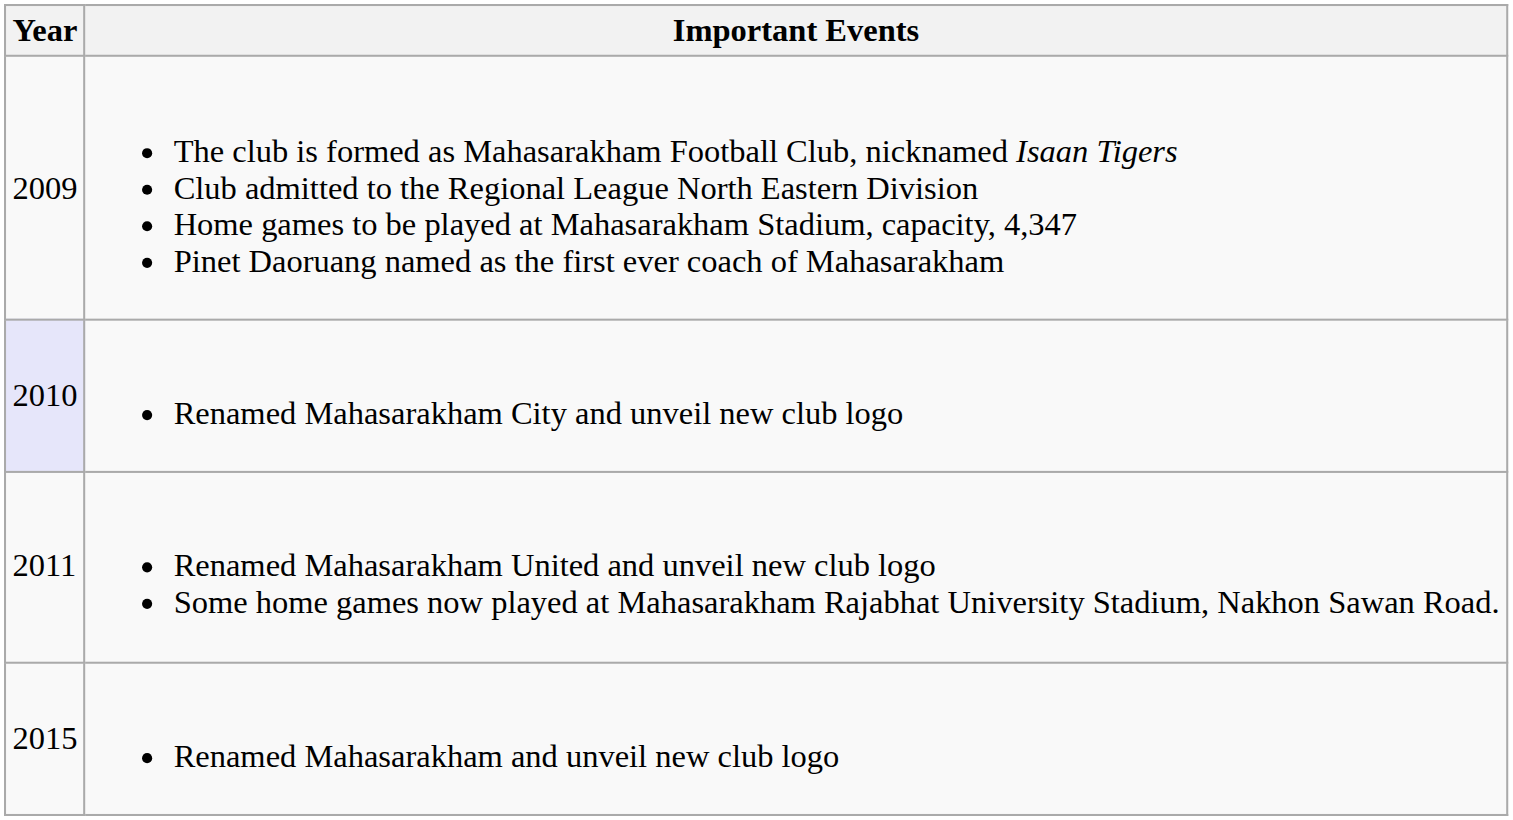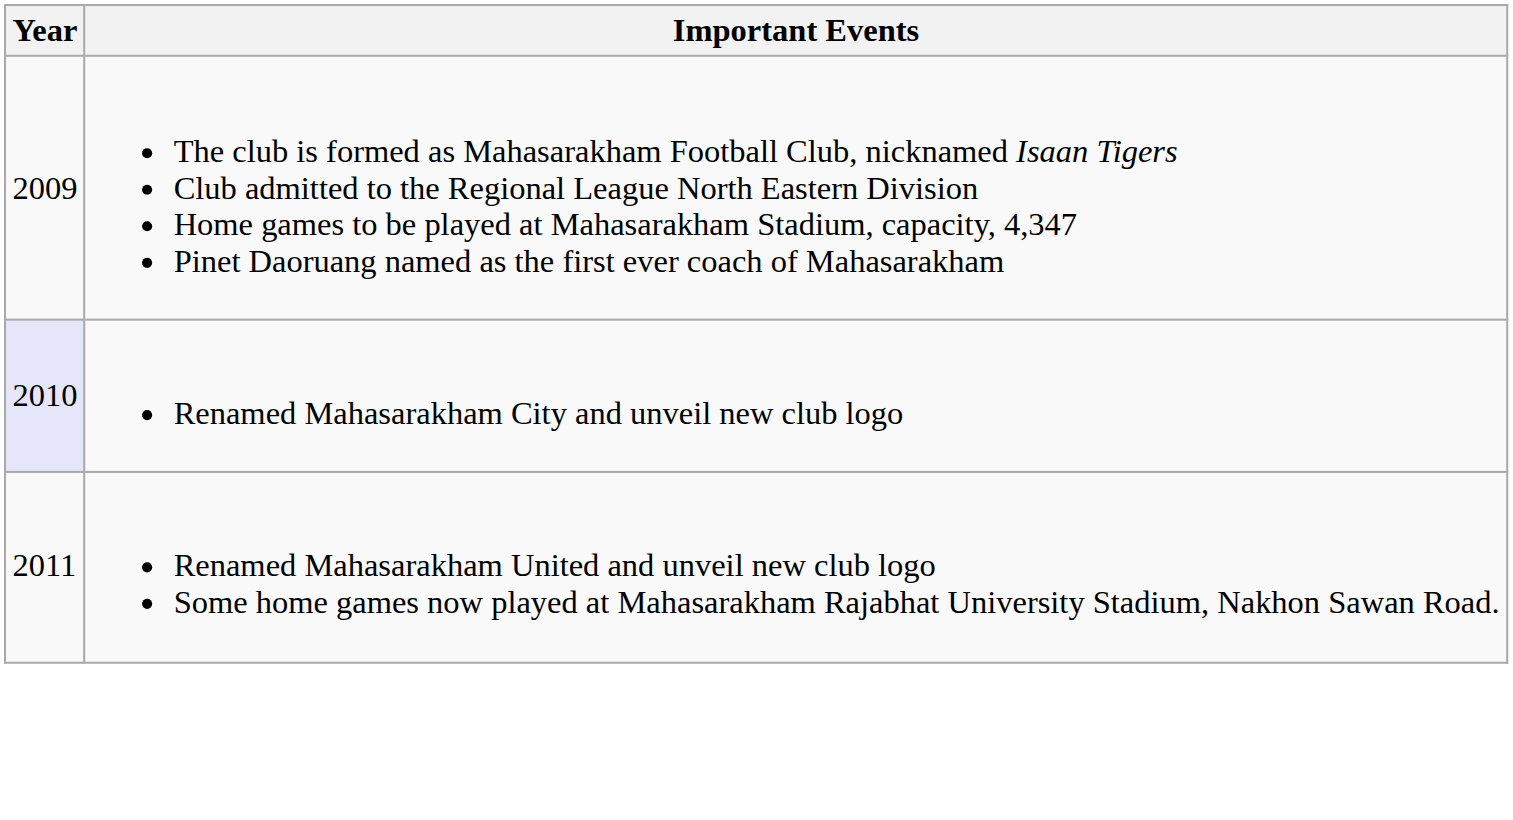- row: 2015 | Renamed Mahasarakham and unveil new club logo
